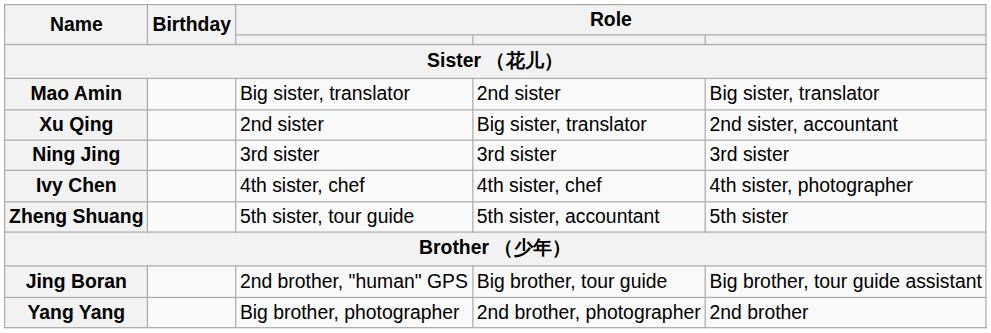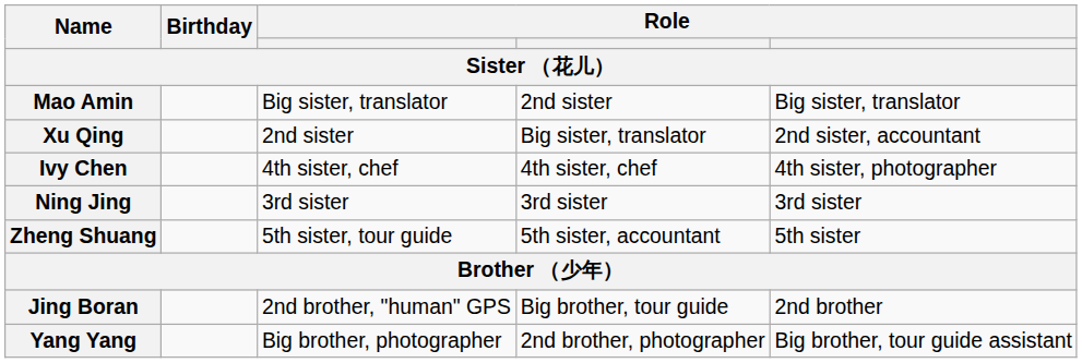rows swapped: Ning Jing <-> Ivy Chen
Jing Boran | column 5: Big brother, tour guide assistant -> 2nd brother
Yang Yang | column 5: 2nd brother -> Big brother, tour guide assistant
